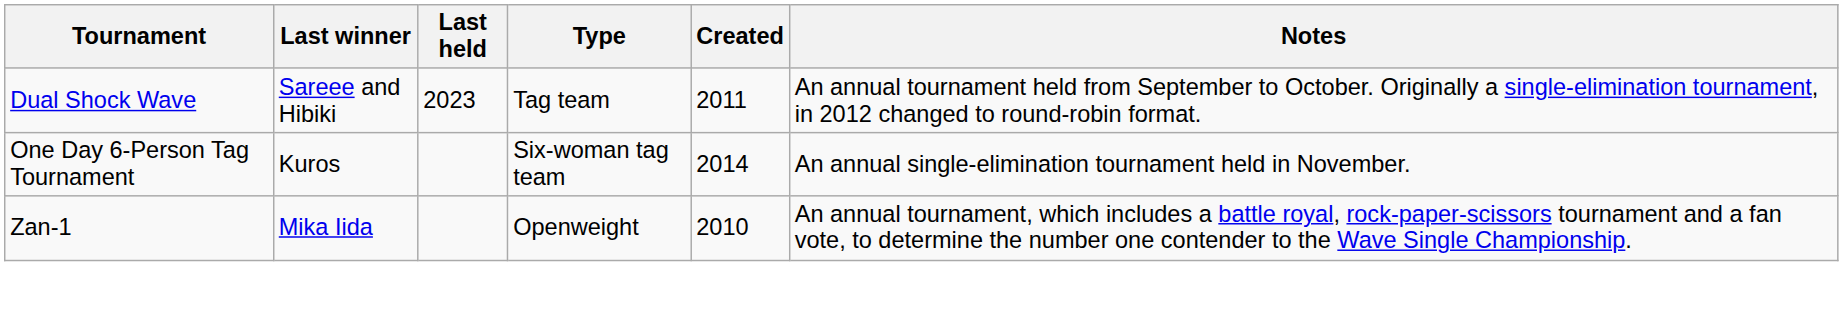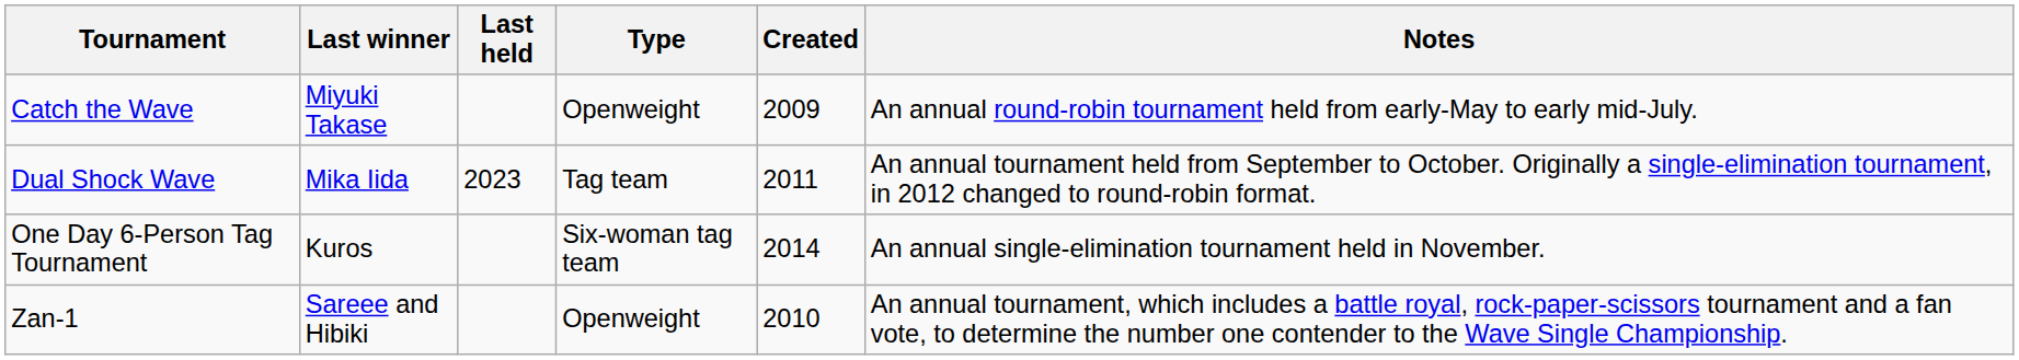+ row: Catch the Wave | Miyuki Takase | Openweight | 2009 | An annual round-robin tournament held from early-May to early mid-July.
Dual Shock Wave | Last winner: Sareee and Hibiki -> Mika Iida
Zan-1 | Last winner: Mika Iida -> Sareee and Hibiki
